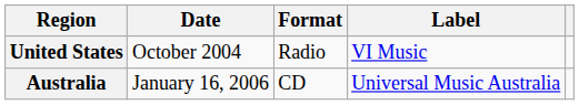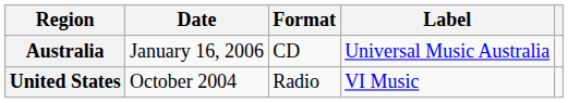rows swapped: United States <-> Australia
